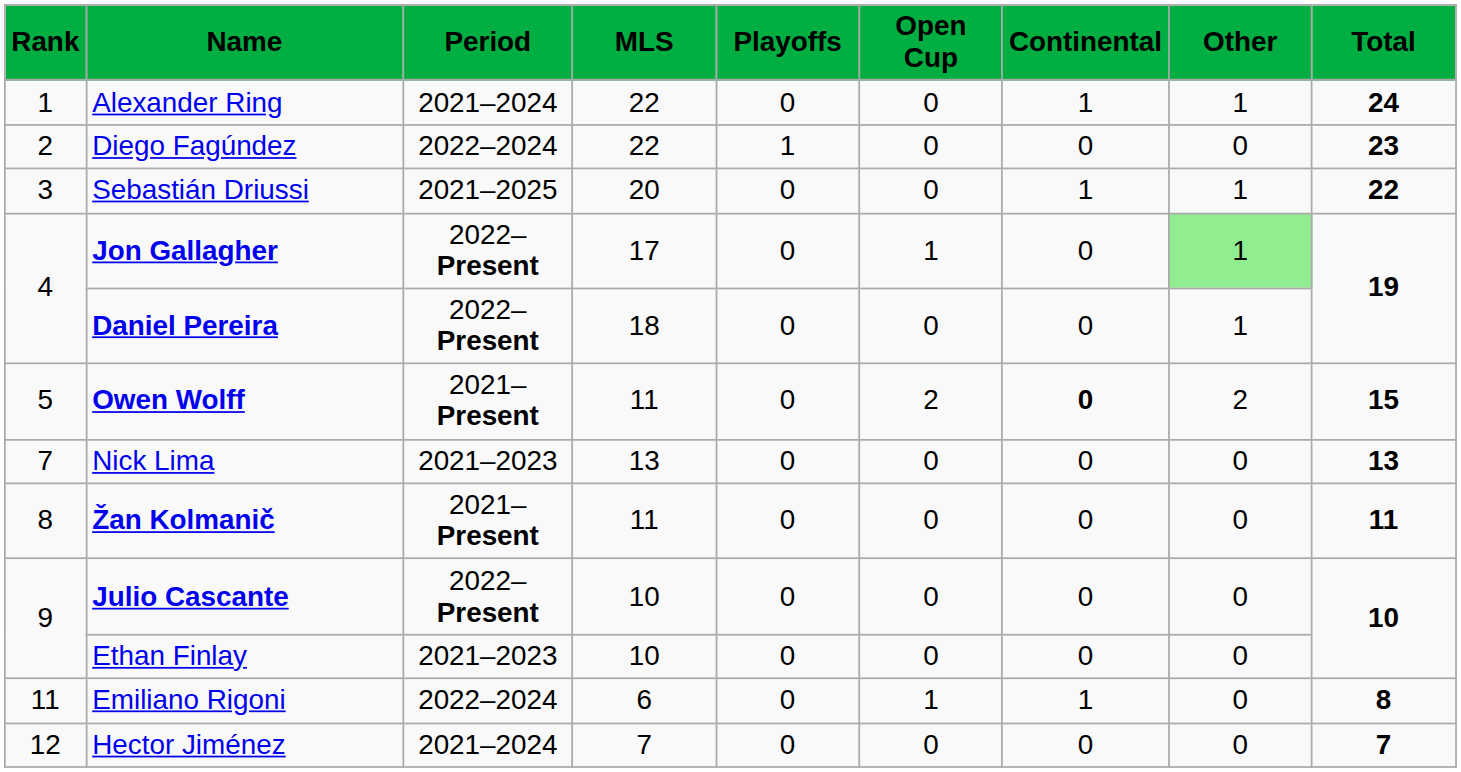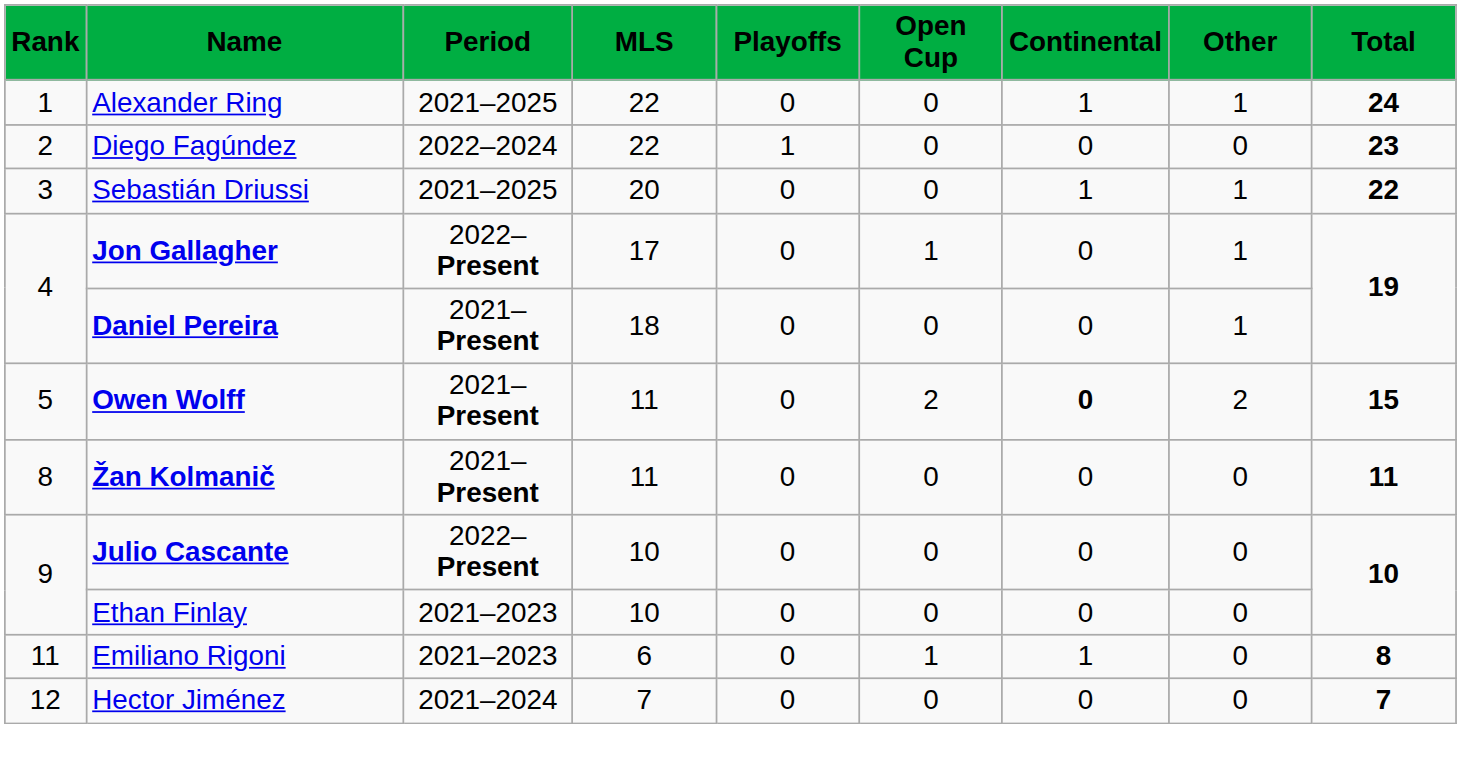Alexander Ring | Period: 2021–2024 -> 2021–2025
Jon Gallagher | Other: lightgreen background -> no background
Daniel Pereira | Period: 2022–Present -> 2021–Present
- row: 7 | Nick Lima | 2021–2023 | 13 | 0 | 0 | 0 | 0 | 13
Emiliano Rigoni | Period: 2022–2024 -> 2021–2023
